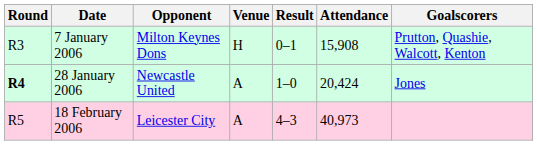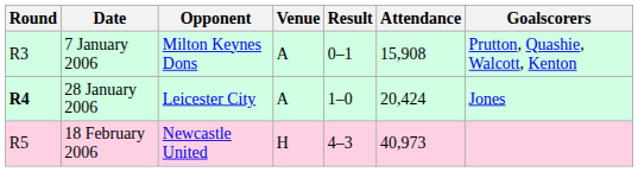7 January 2006 | Venue: H -> A
28 January 2006 | Opponent: Newcastle United -> Leicester City
18 February 2006 | Opponent: Leicester City -> Newcastle United
18 February 2006 | Venue: A -> H
